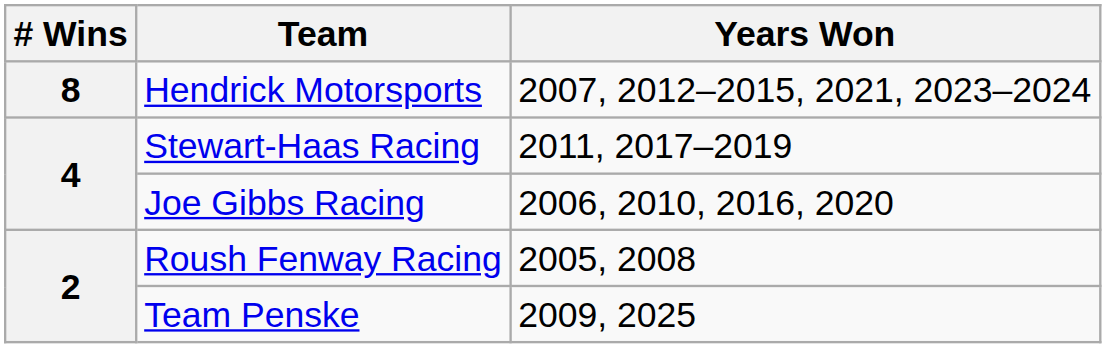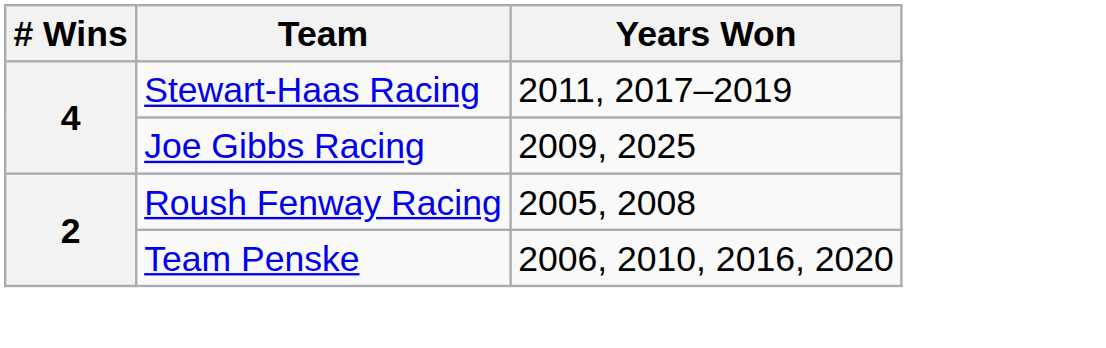- row: 8 | Hendrick Motorsports | 2007, 2012–2015, 2021, 2023–2024
Joe Gibbs Racing | Years Won: 2006, 2010, 2016, 2020 -> 2009, 2025
Team Penske | Years Won: 2009, 2025 -> 2006, 2010, 2016, 2020
